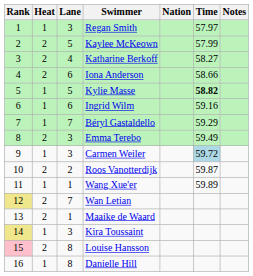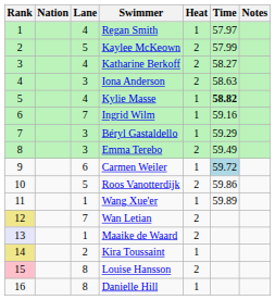columns swapped: Heat <-> Nation
Regan Smith | Lane: 3 -> 4
Iona Anderson | Lane: 6 -> 3
Iona Anderson | Time: 58.66 -> 58.63
Kylie Masse | Lane: 5 -> 4
Ingrid Wilm | Lane: 6 -> 7
Béryl Gastaldello | Lane: 7 -> 3
Carmen Weiler | Lane: 3 -> 6
Roos Vanotterdijk | Lane: 2 -> 5
Roos Vanotterdijk | Time: 59.87 -> 59.86
Maaike de Waard | Rank: no background -> lavender background
Kira Toussaint | Lane: 3 -> 2
